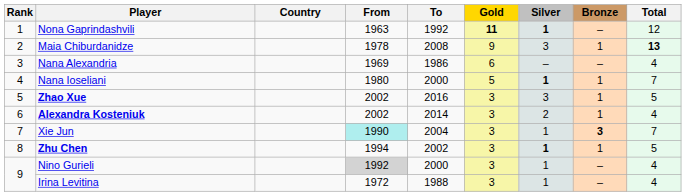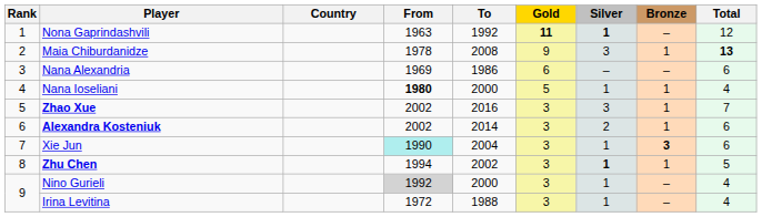Nana Alexandria | Total: 4 -> 6
Nana Ioseliani | From: normal -> bold
Nana Ioseliani | Silver: bold -> normal
Nana Ioseliani | Total: 7 -> 4
Zhao Xue | Total: 5 -> 7
Alexandra Kosteniuk | Total: 4 -> 6
Xie Jun | Total: 7 -> 6
